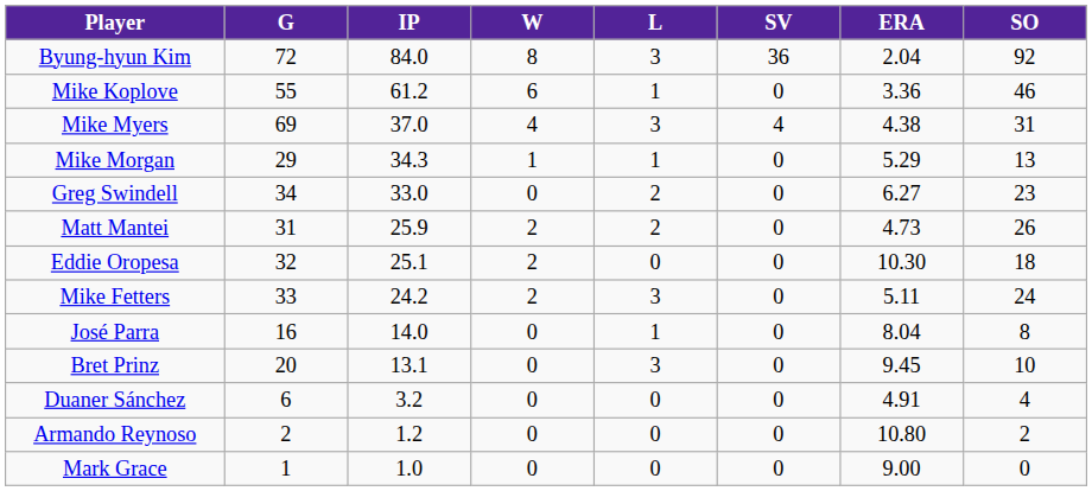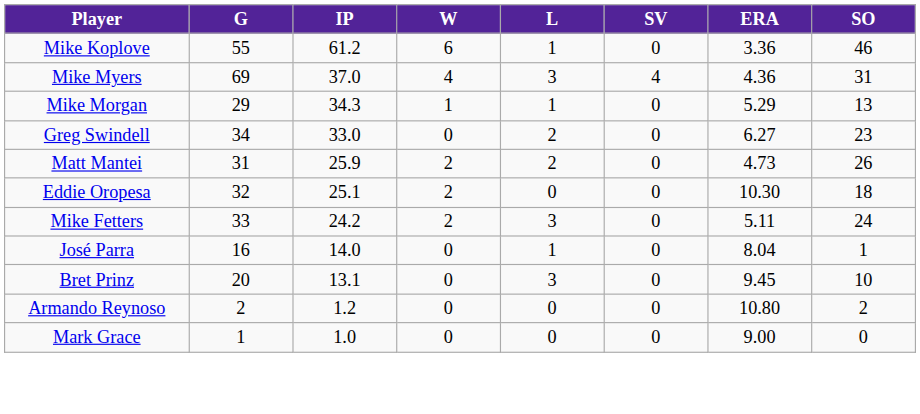- row: Byung-hyun Kim | 72 | 84.0 | 8 | 3 | 36 | 2.04 | 92
Mike Myers | ERA: 4.38 -> 4.36
José Parra | SO: 8 -> 1
- row: Duaner Sánchez | 6 | 3.2 | 0 | 0 | 0 | 4.91 | 4
